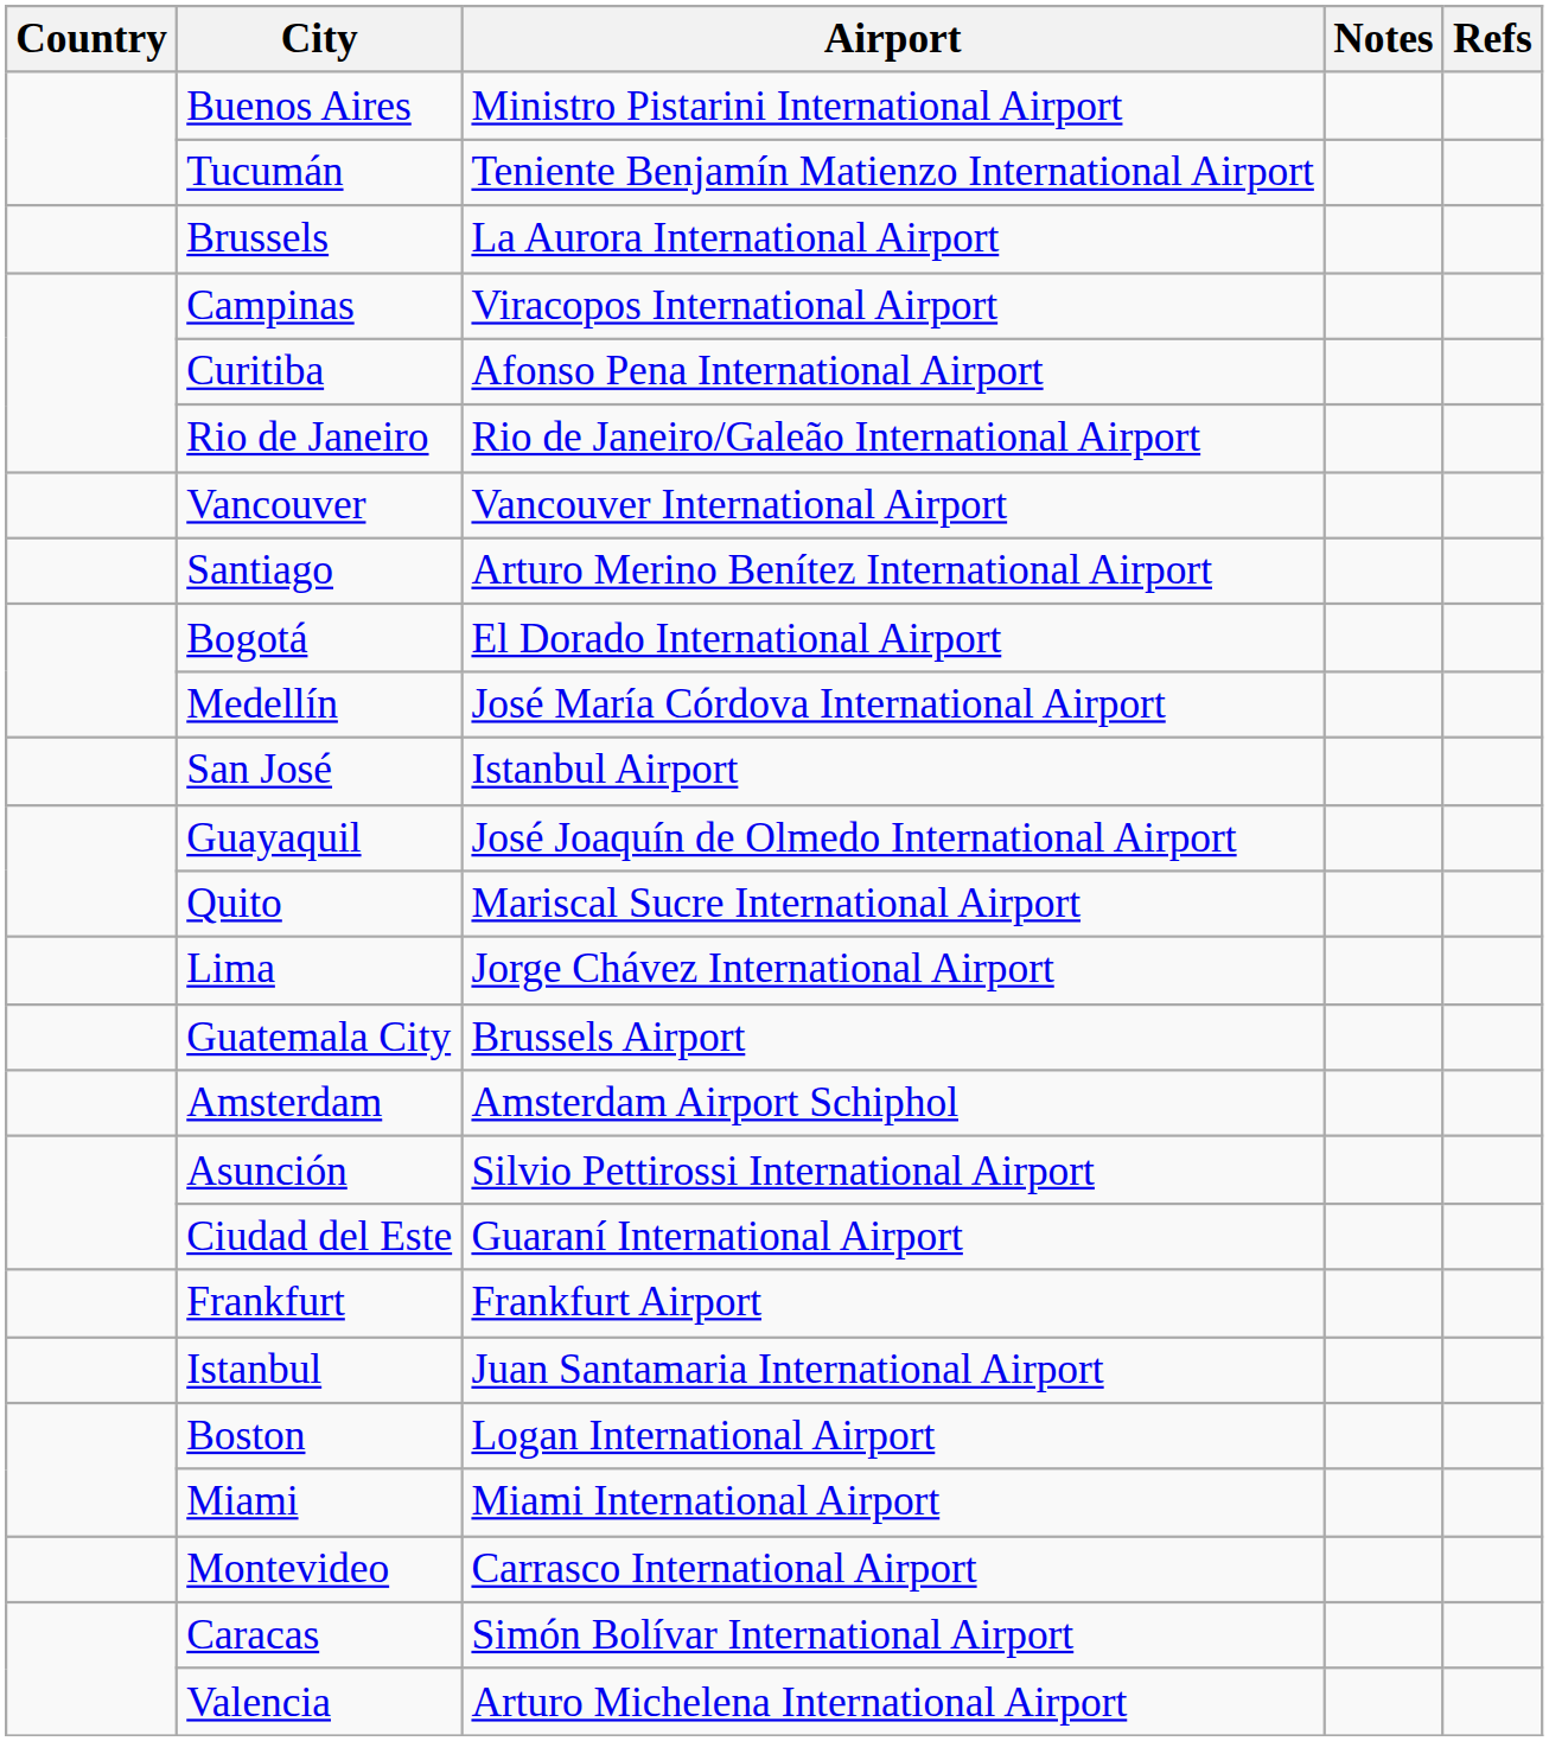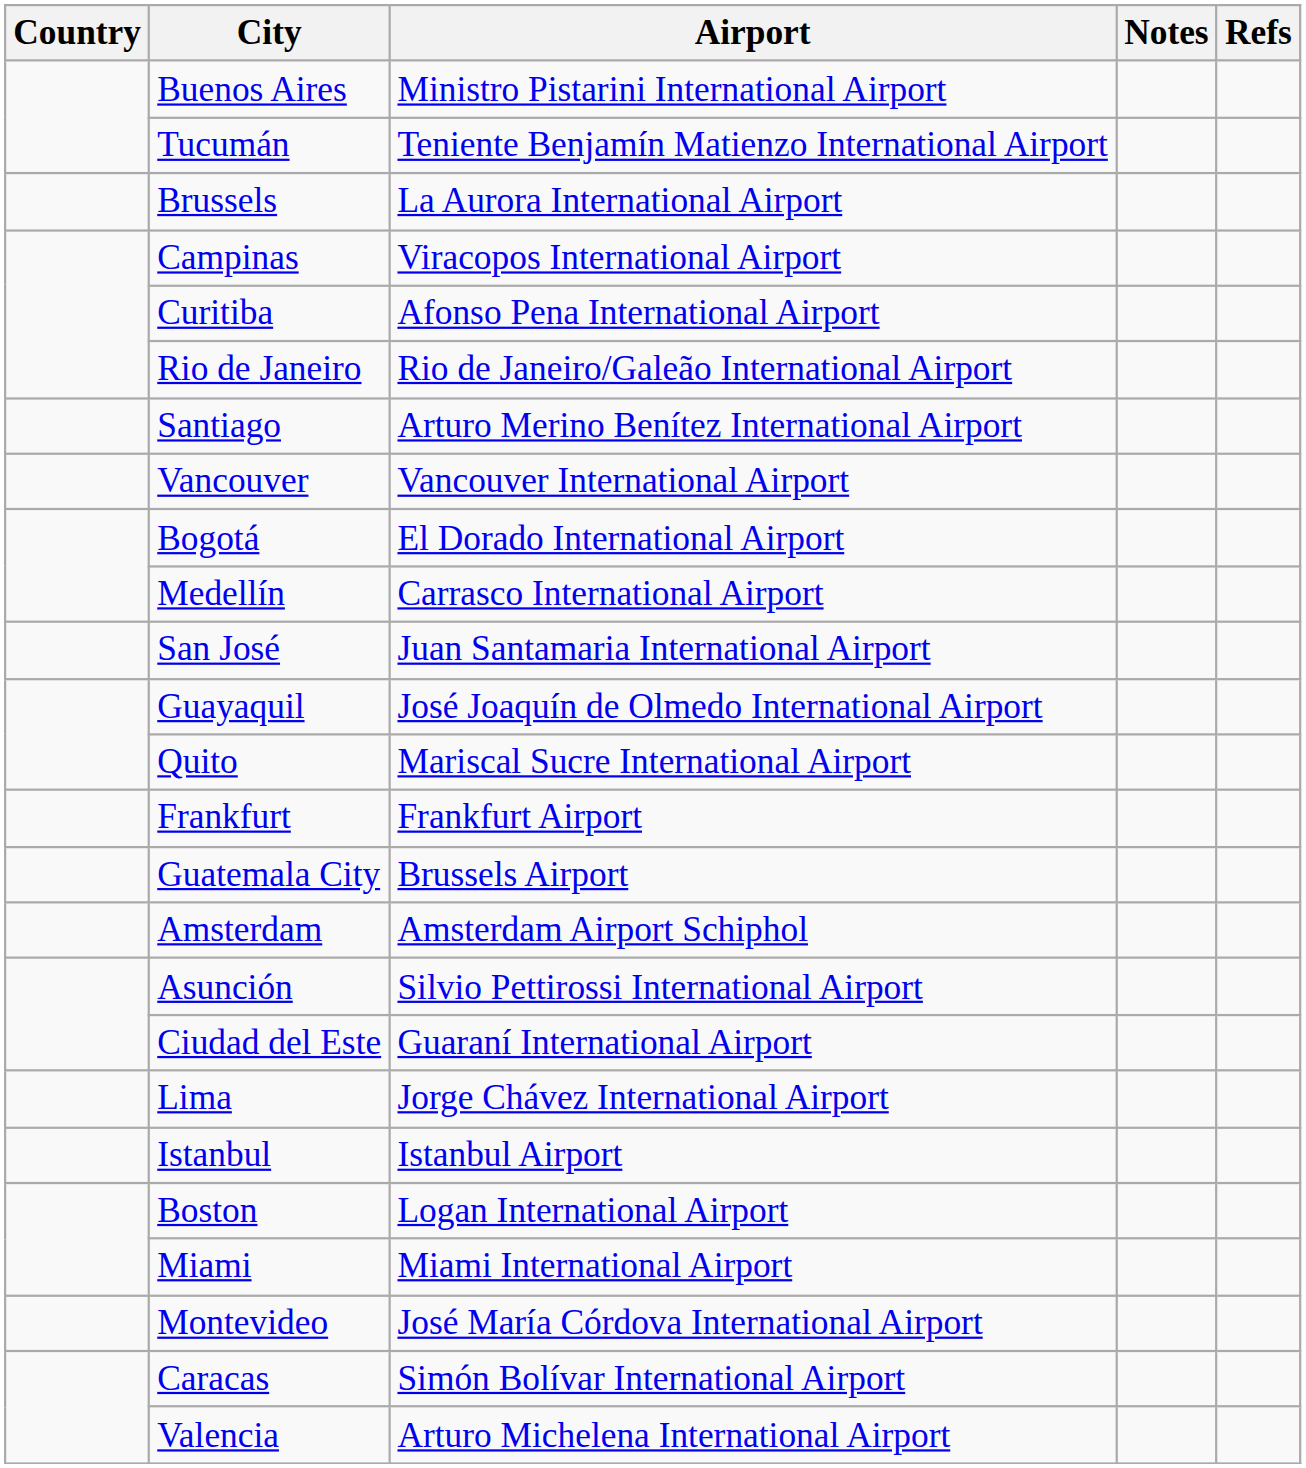rows swapped: Vancouver <-> Santiago
Medellín | Airport: José María Córdova International Airport -> Carrasco International Airport
San José | Airport: Istanbul Airport -> Juan Santamaria International Airport
rows swapped: Frankfurt <-> Lima
Istanbul | Airport: Juan Santamaria International Airport -> Istanbul Airport
Montevideo | Airport: Carrasco International Airport -> José María Córdova International Airport
